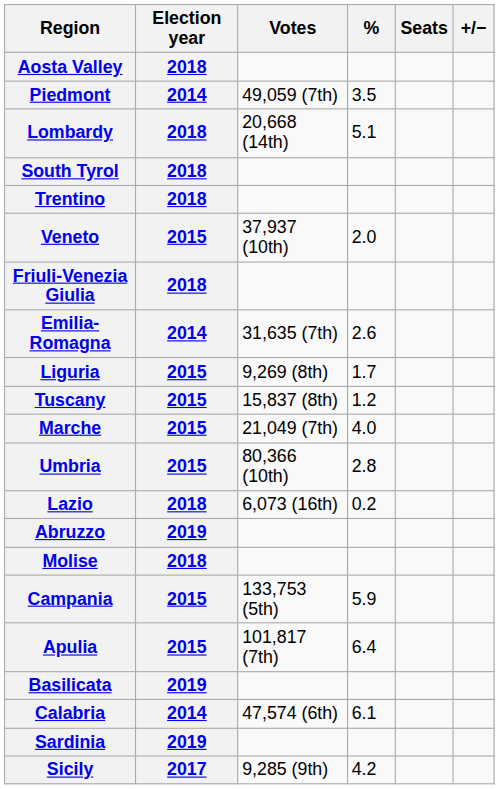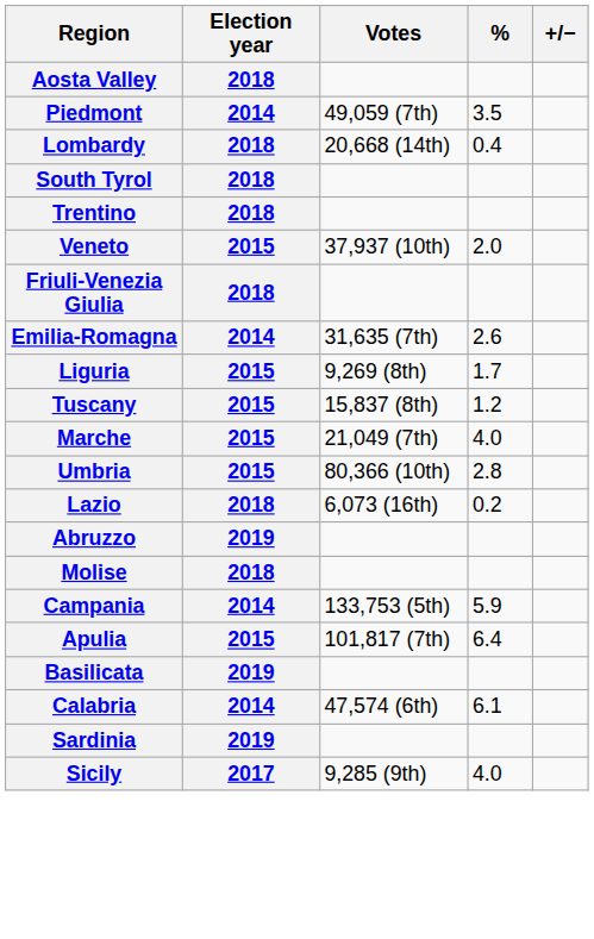- column: Seats
Lombardy | %: 5.1 -> 0.4
Campania | Election year: 2015 -> 2014
Sicily | %: 4.2 -> 4.0
